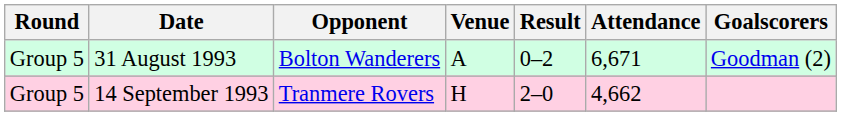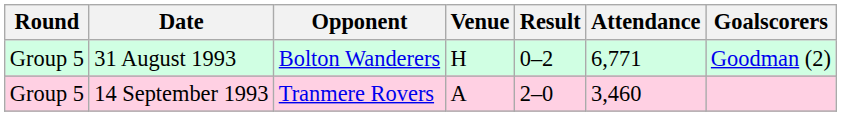31 August 1993 | Venue: A -> H
31 August 1993 | Attendance: 6,671 -> 6,771
14 September 1993 | Venue: H -> A
14 September 1993 | Attendance: 4,662 -> 3,460
